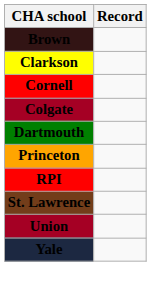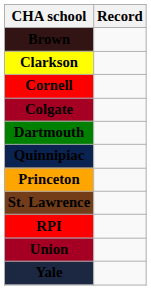+ row: Quinnipiac
rows swapped: RPI <-> St. Lawrence
